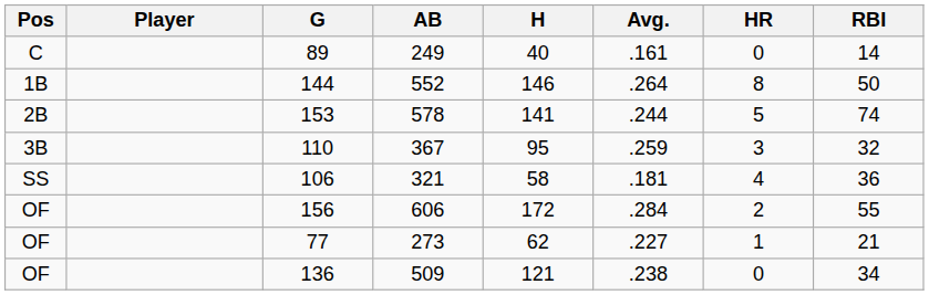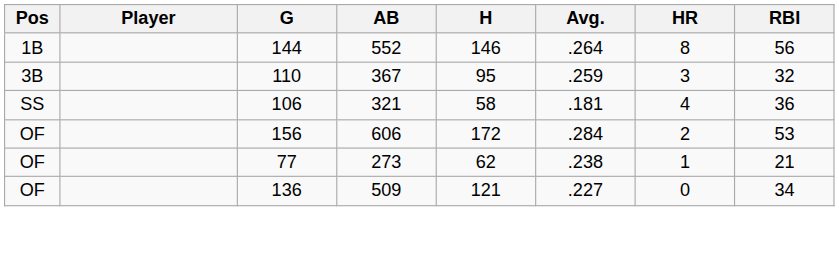- row: C | 89 | 249 | 40 | .161 | 0 | 14
144 | RBI: 50 -> 56
- row: 2B | 153 | 578 | 141 | .244 | 5 | 74
156 | RBI: 55 -> 53
77 | Avg.: .227 -> .238
136 | Avg.: .238 -> .227
